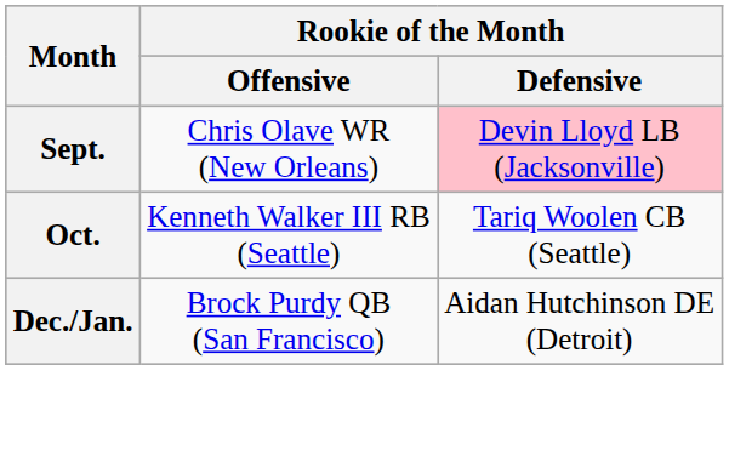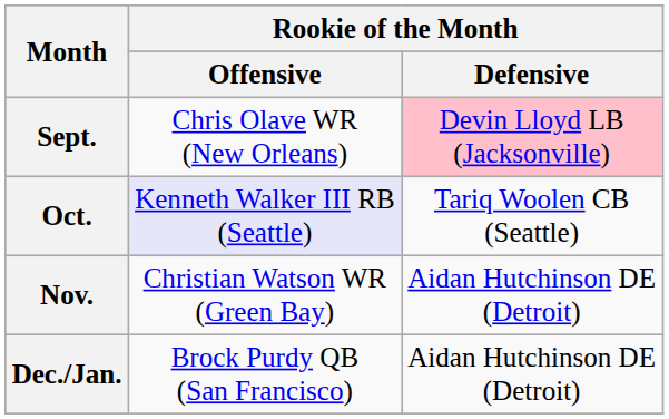Oct. | Rookie of the Month / Offensive: no background -> lavender background
+ row: Nov. | Christian Watson WR (Green Bay) | Aidan Hutchinson DE (Detroit)
